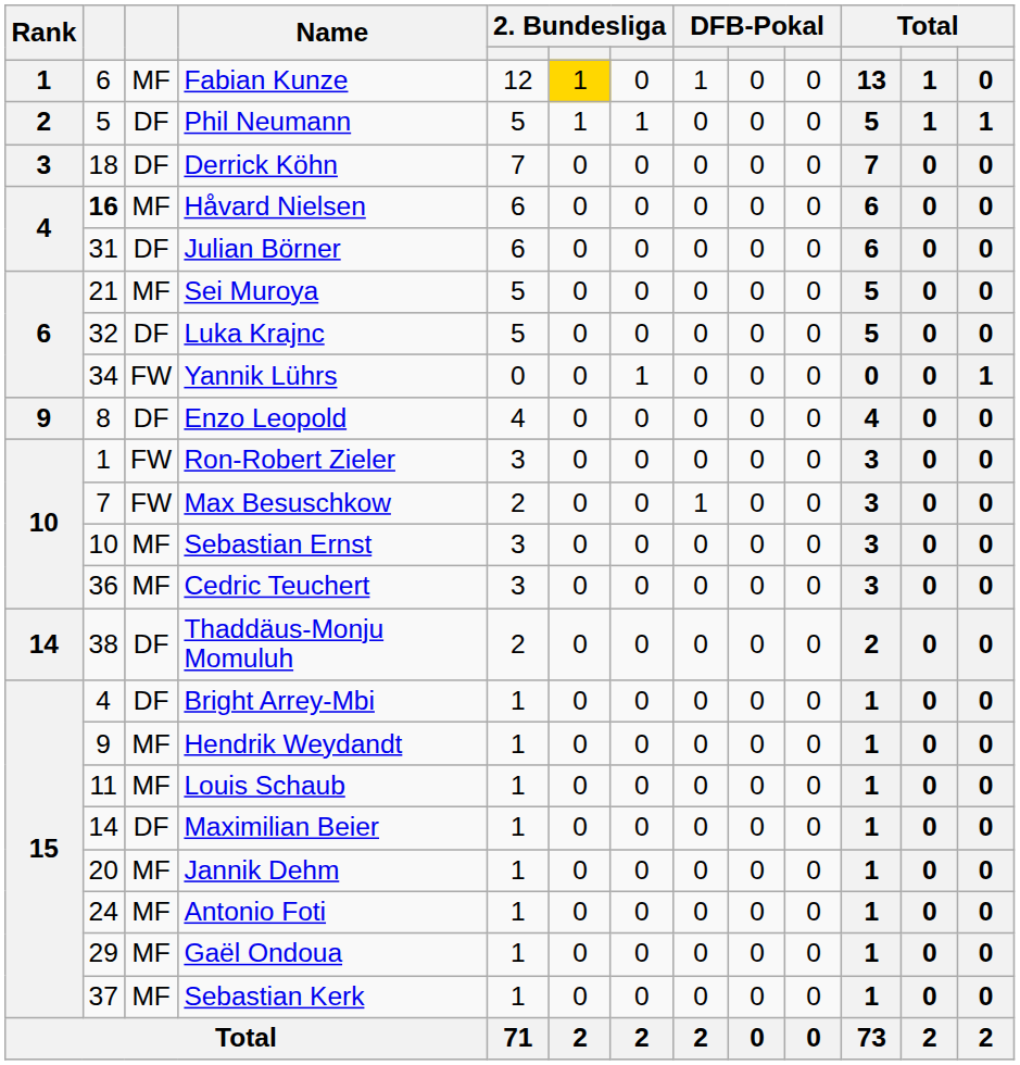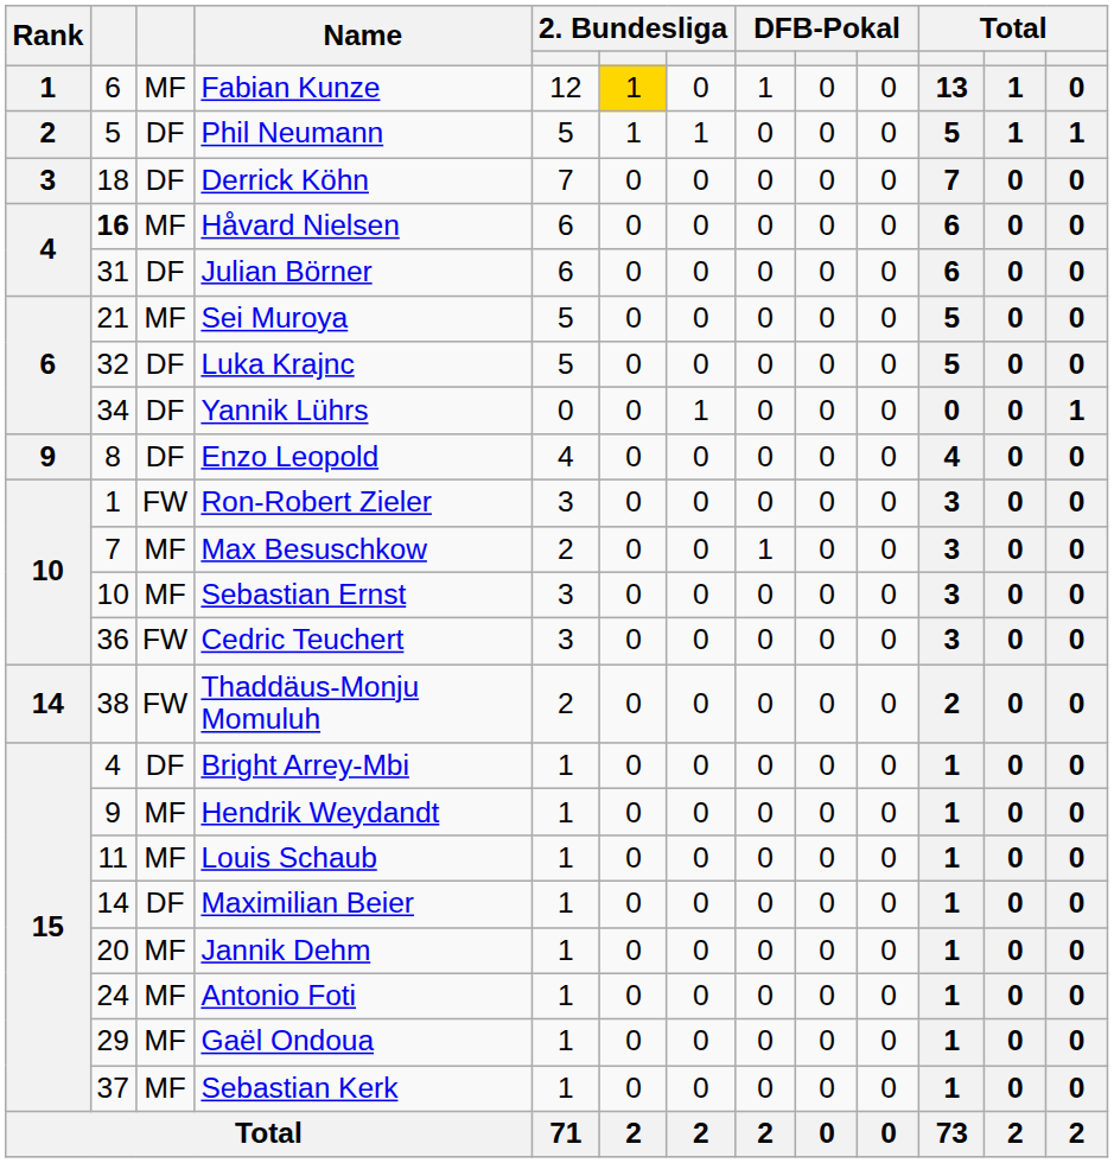Yannik Lührs | column 3: FW -> DF
Max Besuschkow | column 3: FW -> MF
Cedric Teuchert | column 3: MF -> FW
Thaddäus-Monju Momuluh | column 3: DF -> FW
